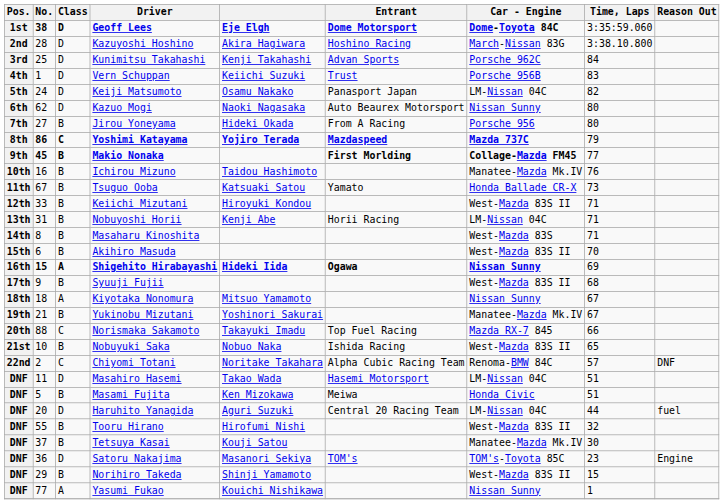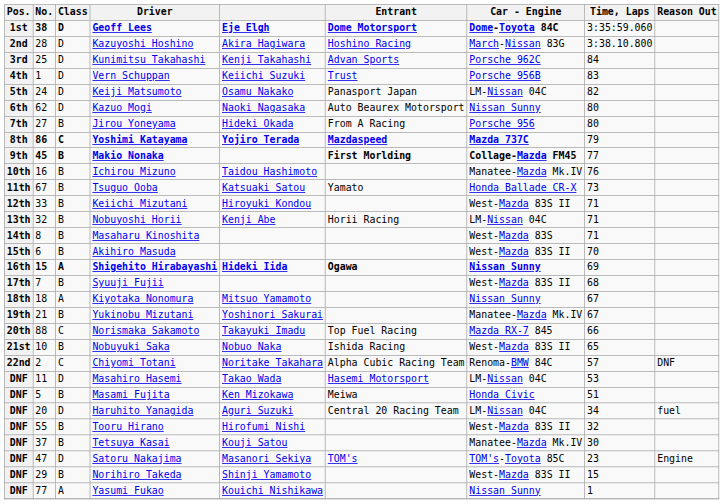Nobuyoshi Horii | No.: 31 -> 32
Syuuji Fujii | No.: 9 -> 7
Masahiro Hasemi | Time, Laps: 51 -> 53
Haruhito Yanagida | Time, Laps: 44 -> 34
Satoru Nakajima | No.: 36 -> 47
